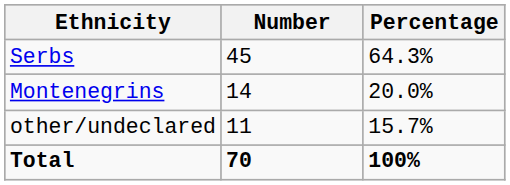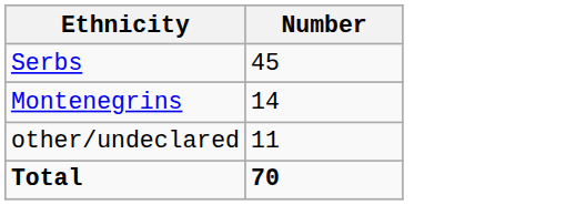- column: Percentage | 64.3% | 20.0% | 15.7% | 100%
